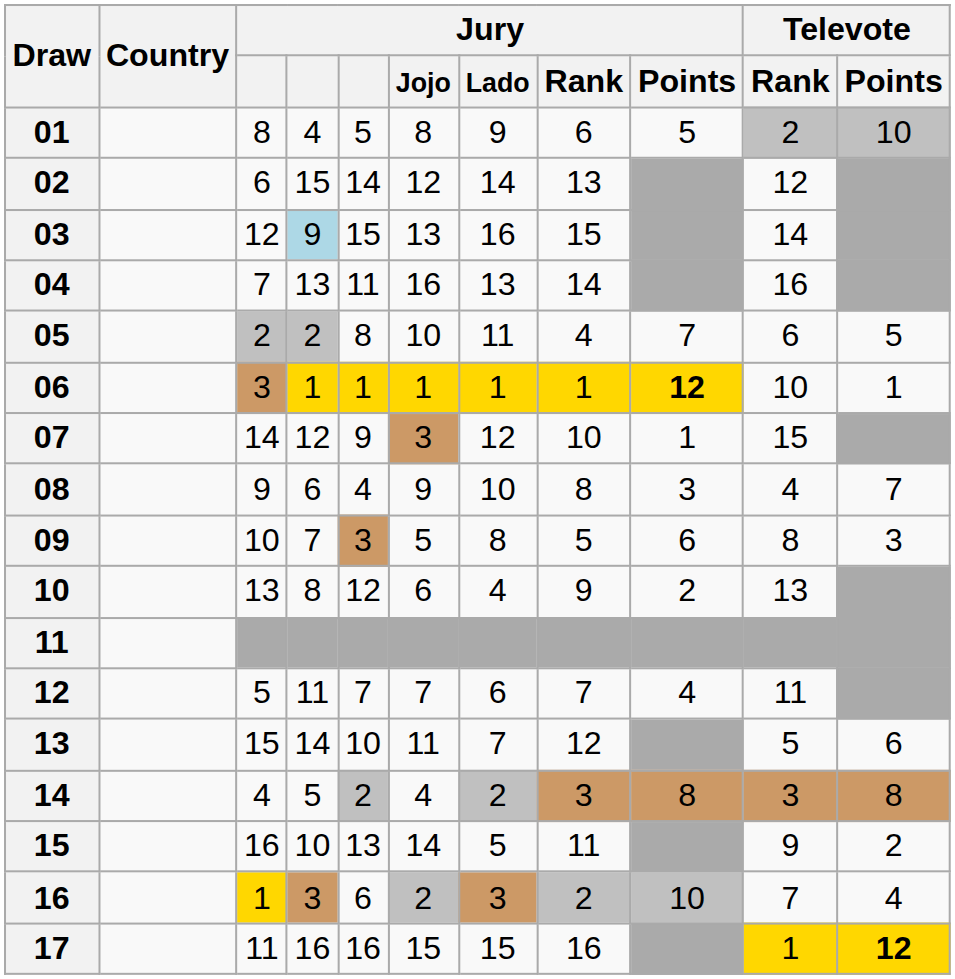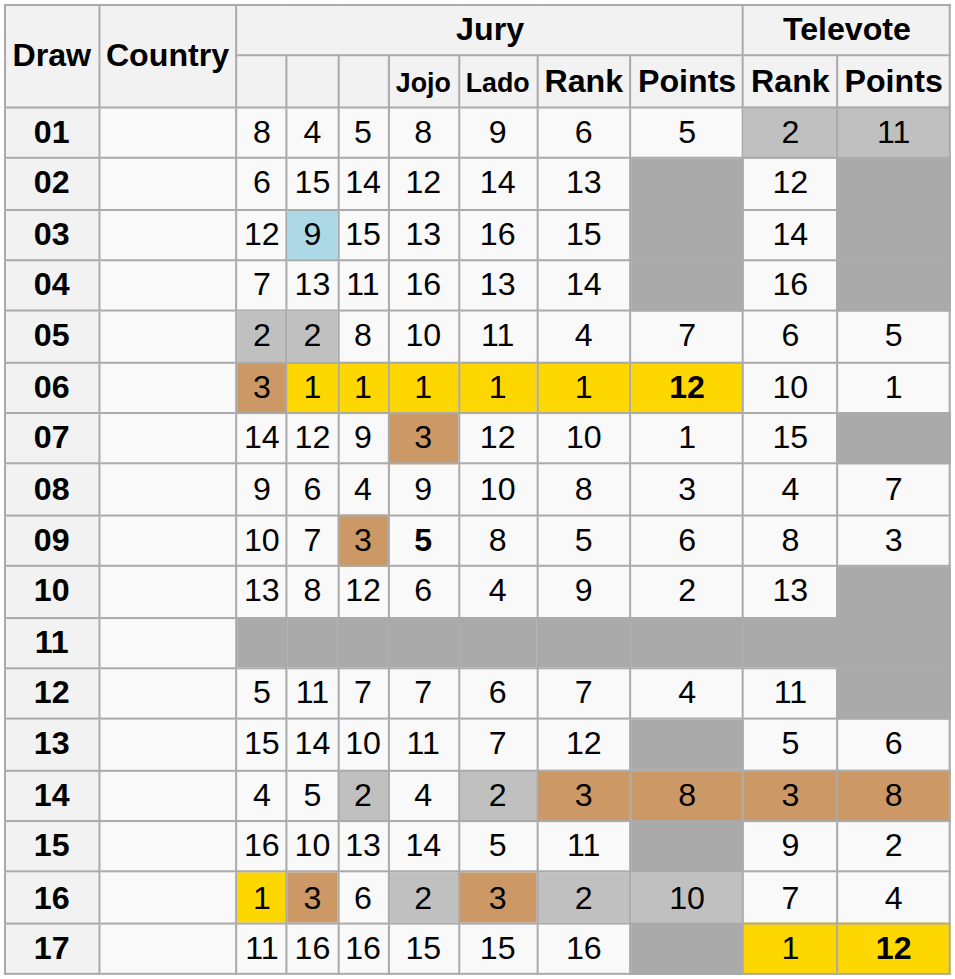01 | Televote / Points: 10 -> 11
09 | Jury / Jojo: normal -> bold
